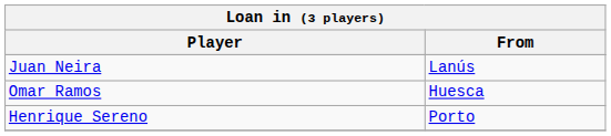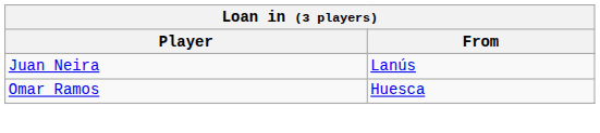- row: Henrique Sereno | Porto
